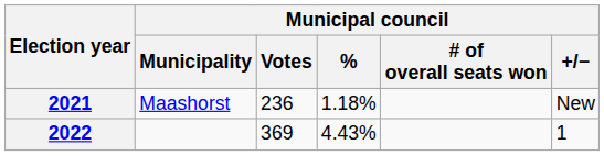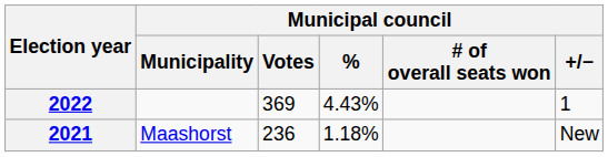rows swapped: 2021 <-> 2022
